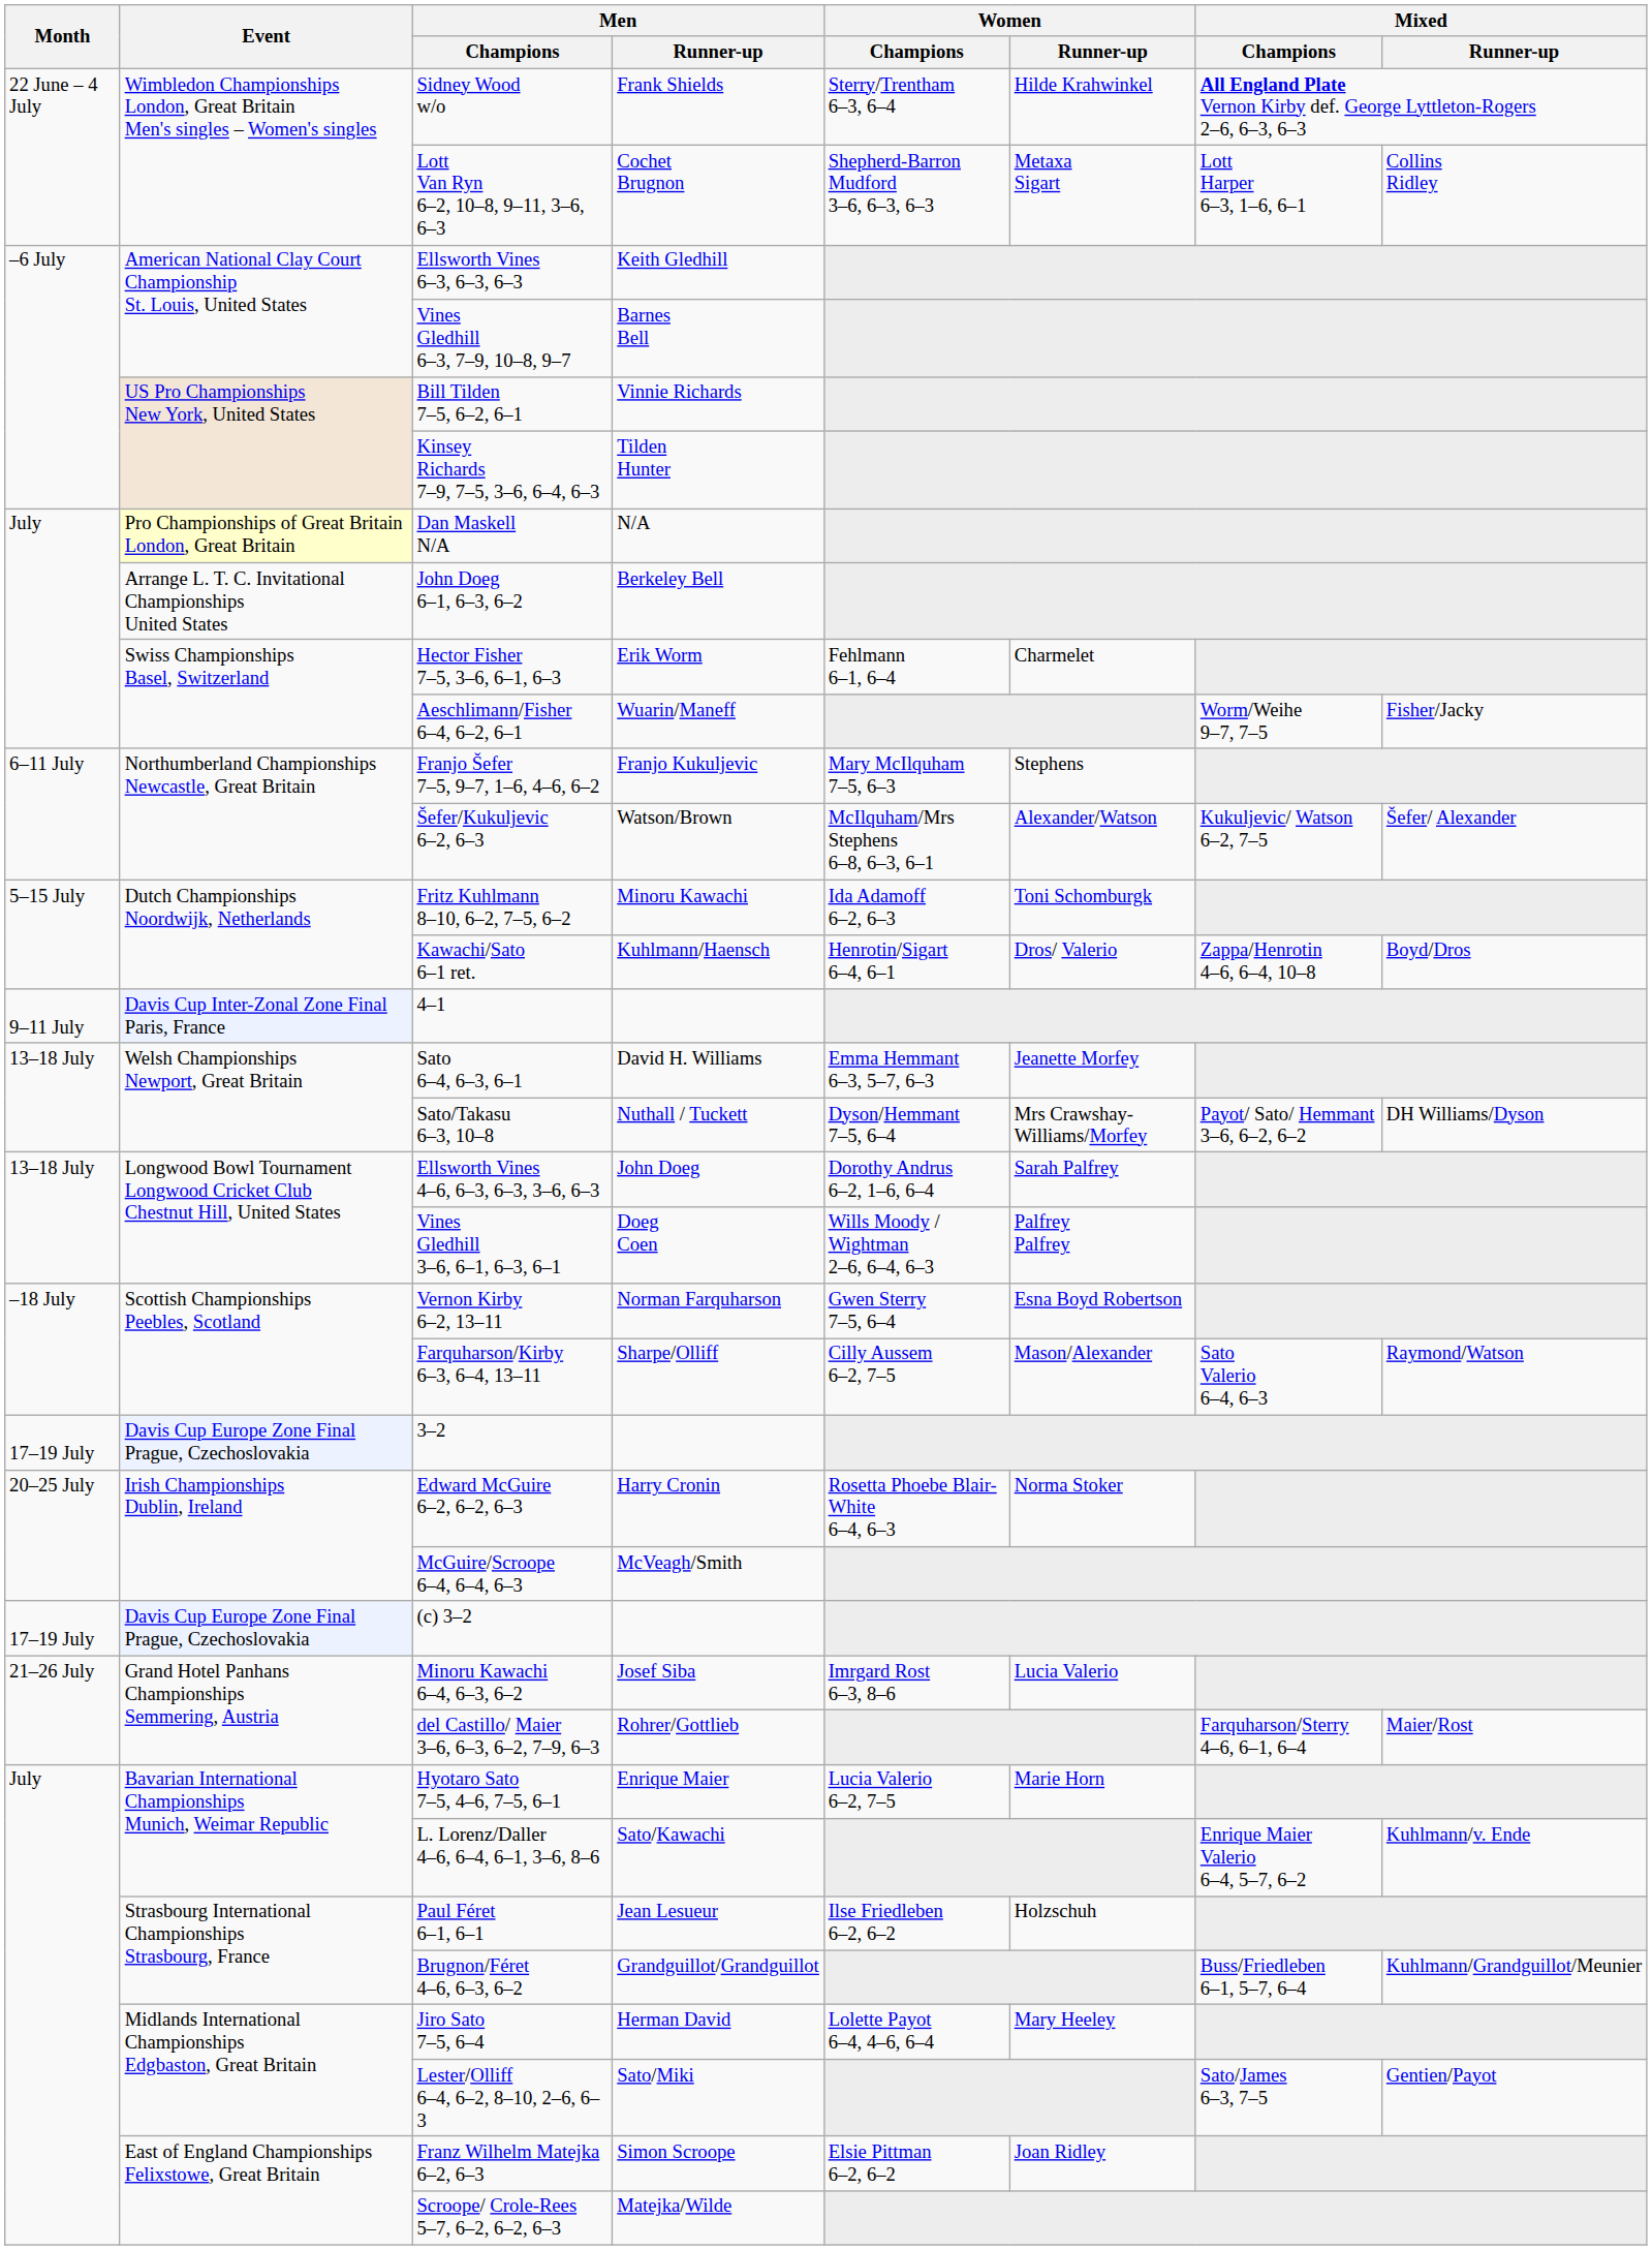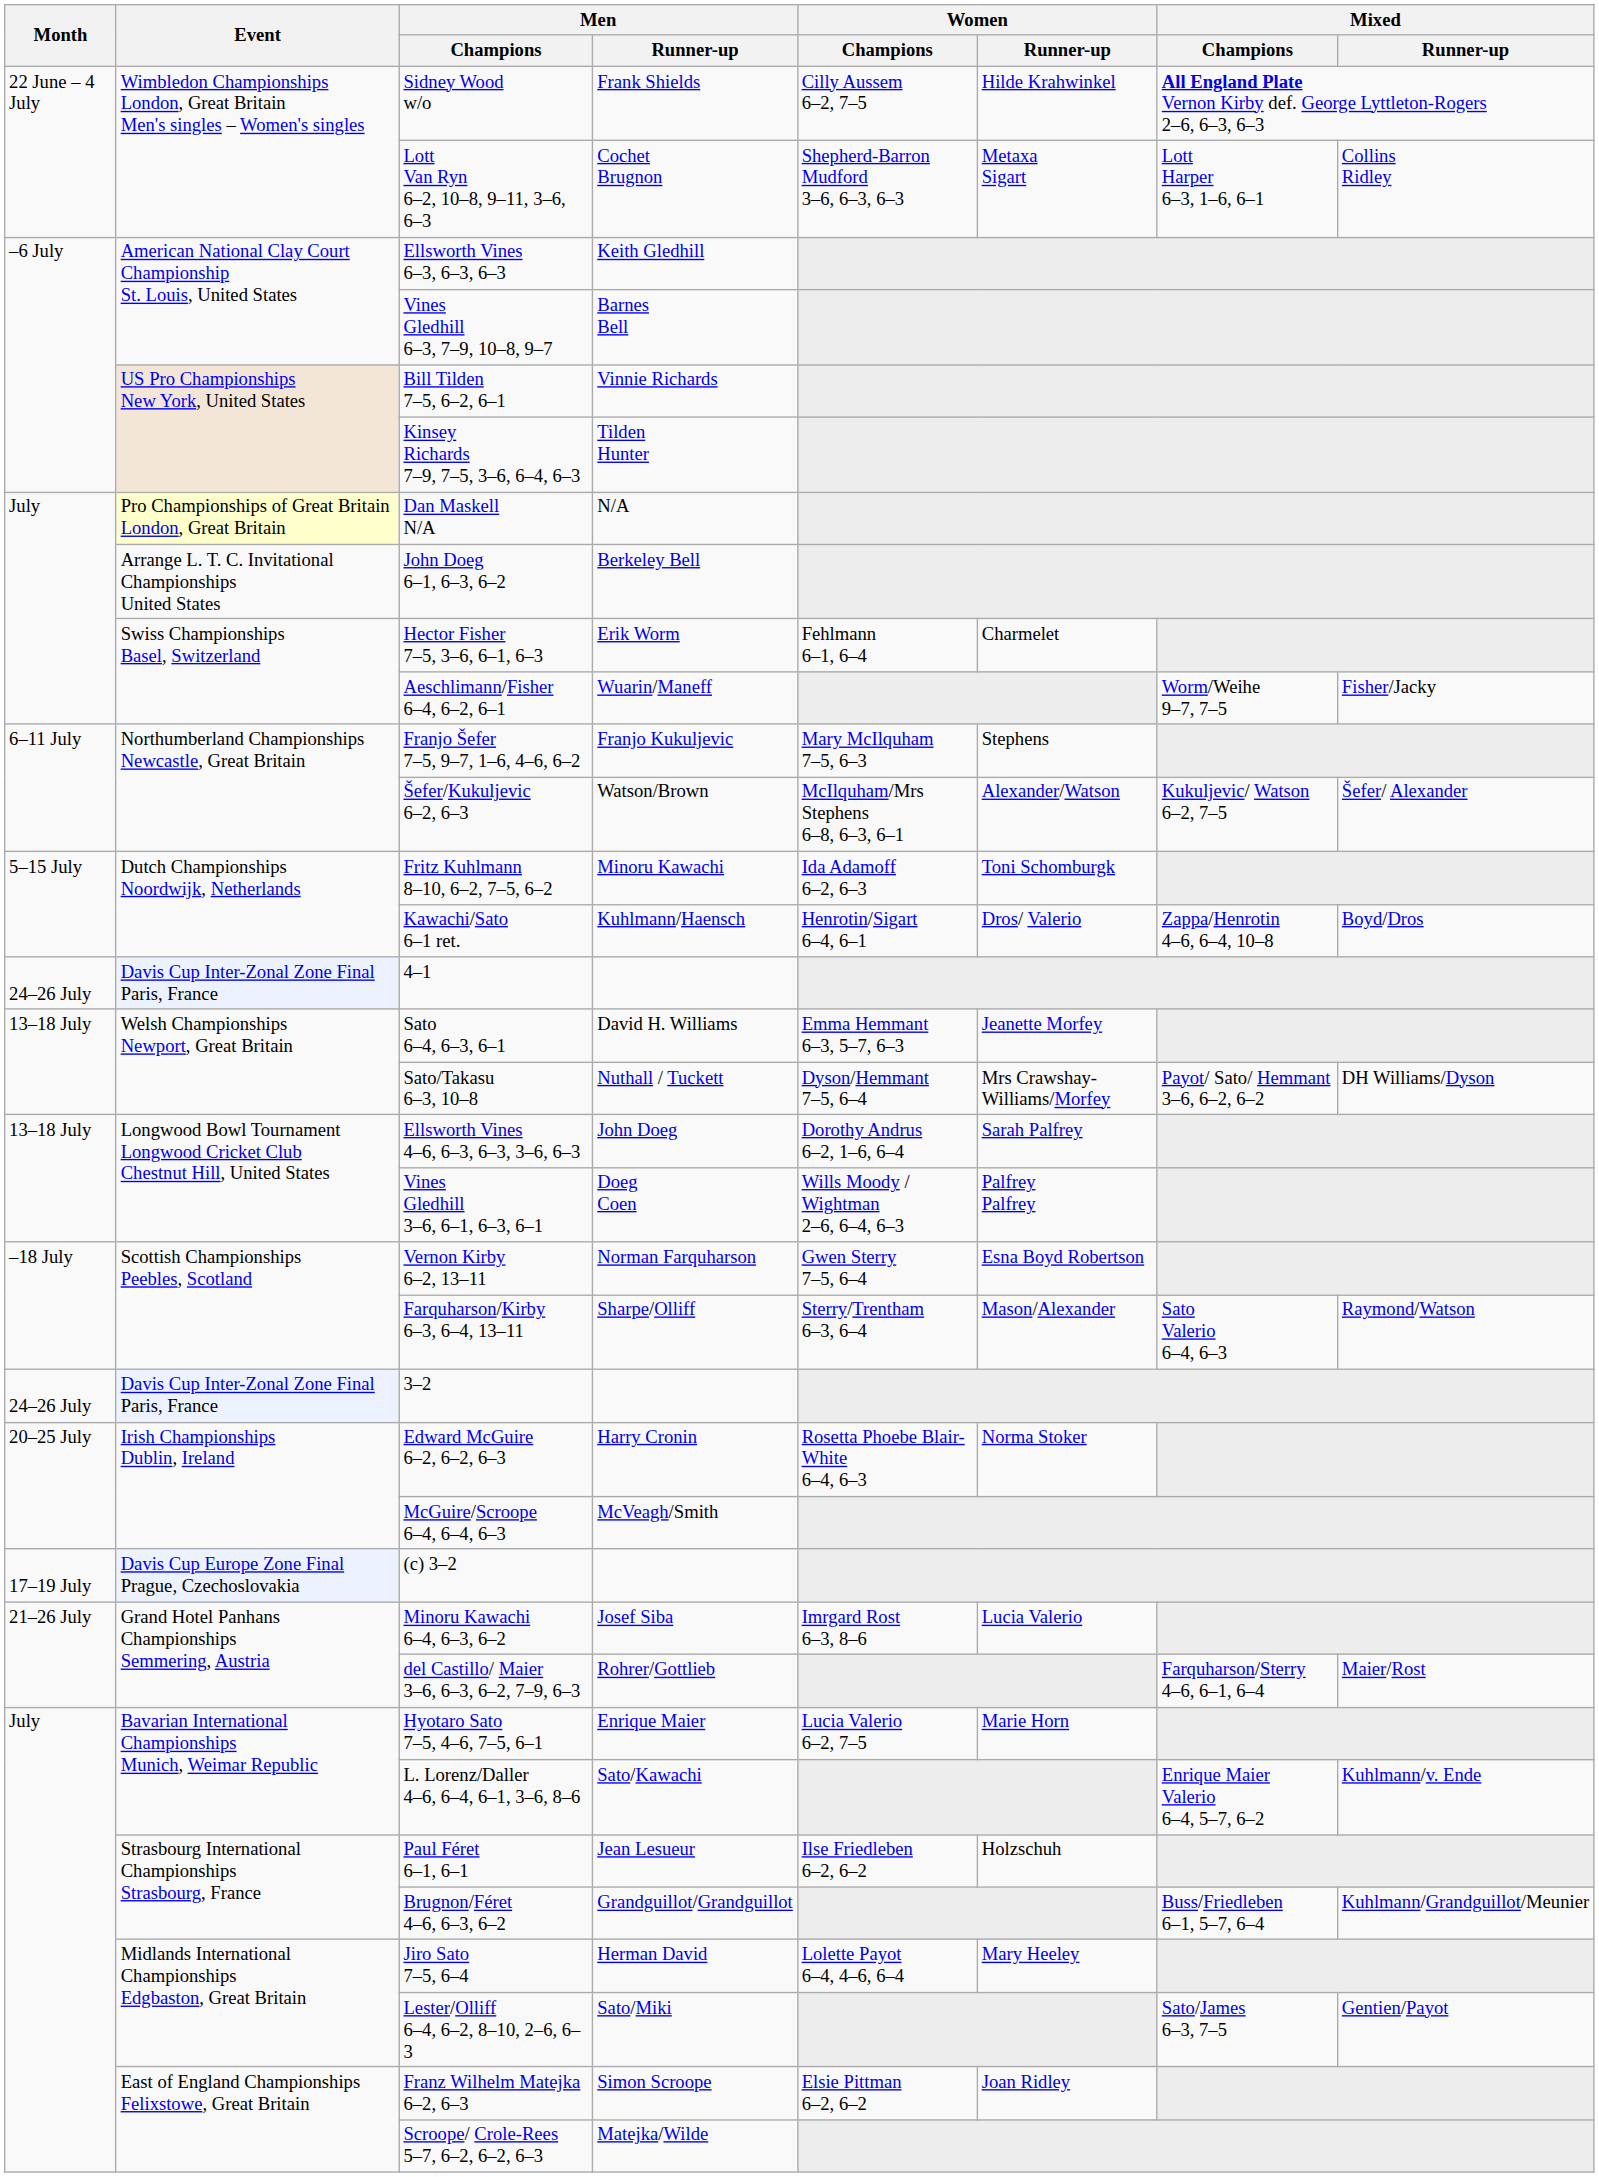Sidney Wood w/o | Women / Champions: Sterry/Trentham 6–3, 6–4 -> Cilly Aussem 6–2, 7–5
4–1 | Month: 9–11 July -> 24–26 July
Farquharson/Kirby 6–3, 6–4, 13–11 | Women / Champions: Cilly Aussem 6–2, 7–5 -> Sterry/Trentham 6–3, 6–4
3–2 | Month: 17–19 July -> 24–26 July
3–2 | Event: Davis Cup Europe Zone Final Prague, Czechoslovakia -> Davis Cup Inter-Zonal Zone Final Paris, France
